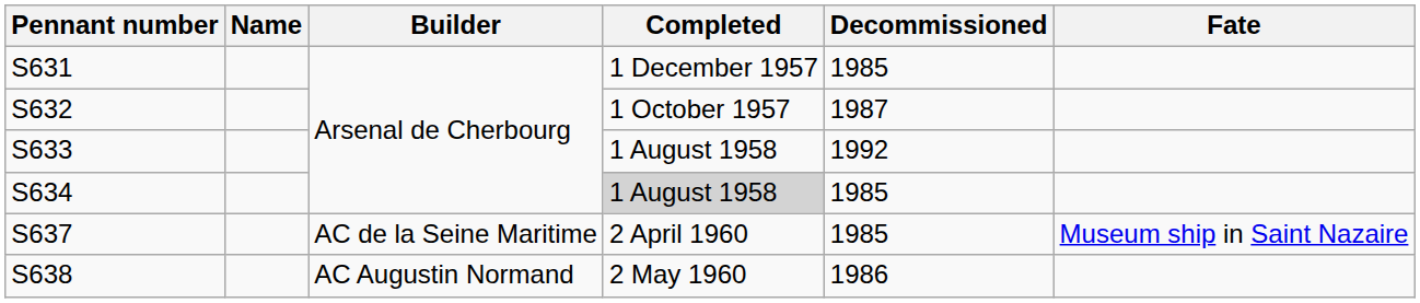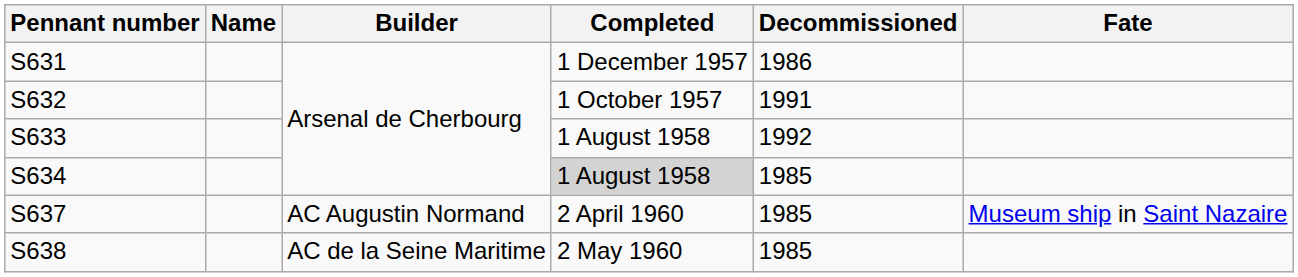S631 | Decommissioned: 1985 -> 1986
S632 | Decommissioned: 1987 -> 1991
S637 | Builder: AC de la Seine Maritime -> AC Augustin Normand
S638 | Builder: AC Augustin Normand -> AC de la Seine Maritime
S638 | Decommissioned: 1986 -> 1985
